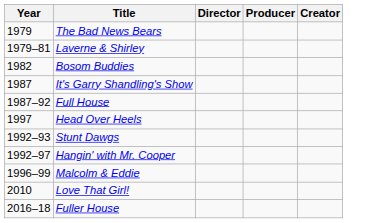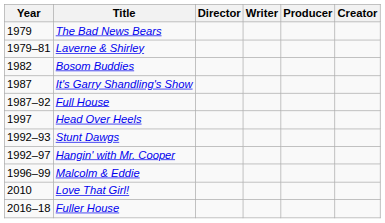+ column: Writer
